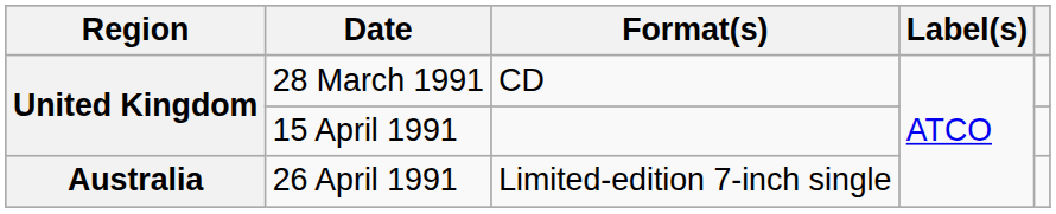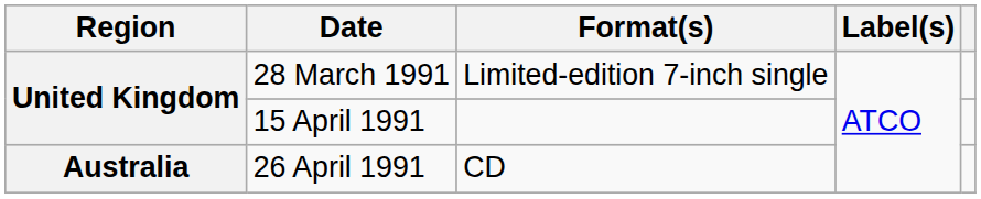28 March 1991 | Format(s): CD -> Limited-edition 7-inch single
26 April 1991 | Format(s): Limited-edition 7-inch single -> CD
